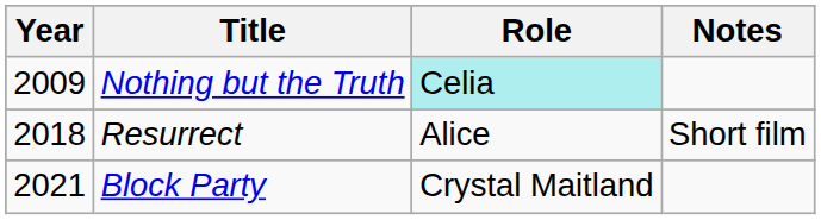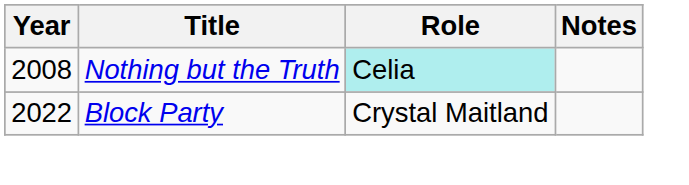Nothing but the Truth | Year: 2009 -> 2008
- row: 2018 | Resurrect | Alice | Short film
Block Party | Year: 2021 -> 2022
